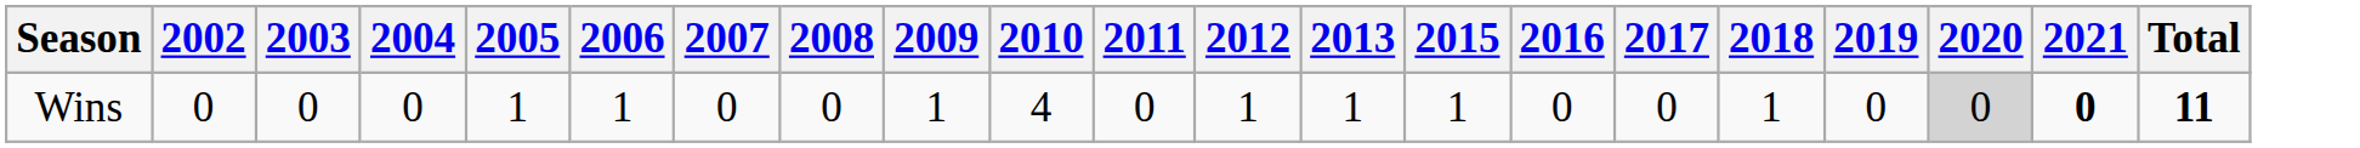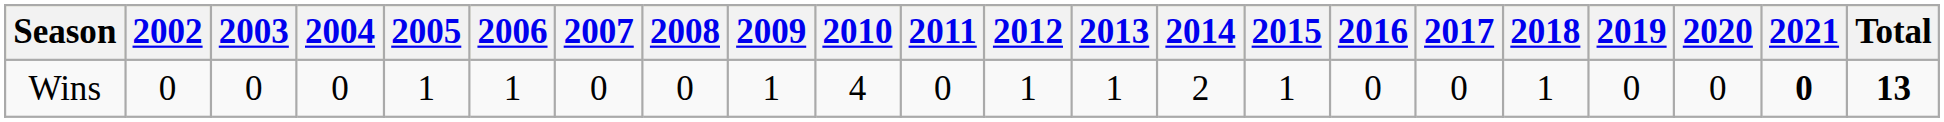+ column: 2014 | 2
Wins | 2020: lightgrey background -> no background
Wins | Total: 11 -> 13
